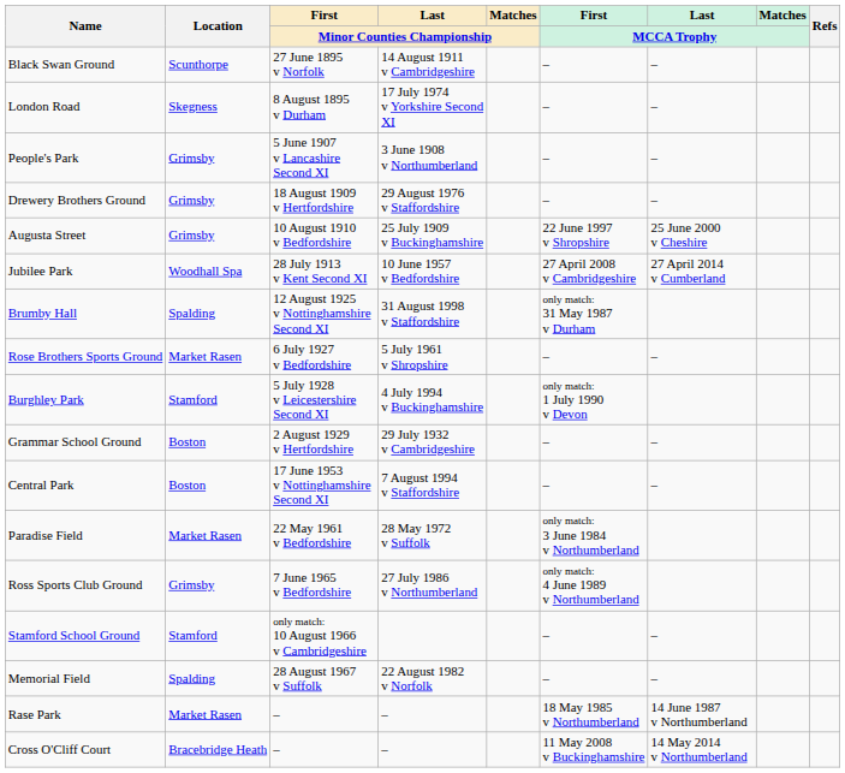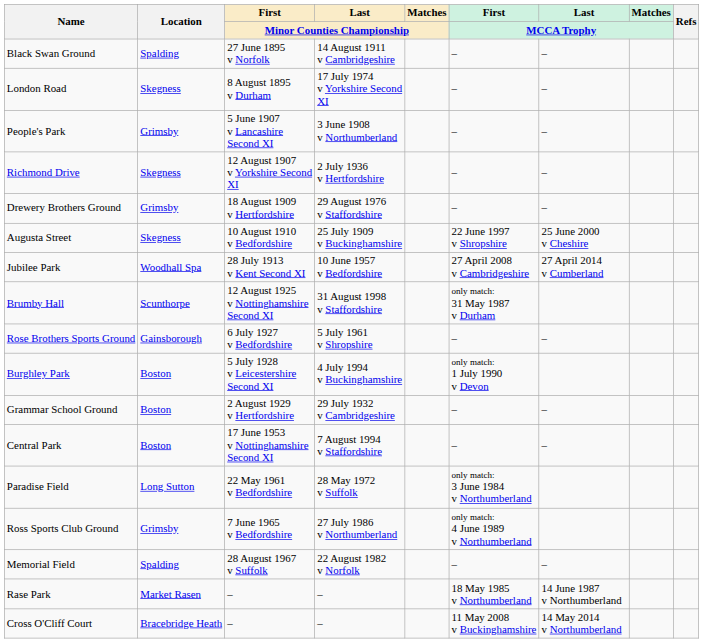Black Swan Ground | Location: Scunthorpe -> Spalding
+ row: Richmond Drive | Skegness | 12 August 1907 v Yorkshire Second XI | 2 July 1936 v Hertfordshire | – | –
Augusta Street | Location: Grimsby -> Skegness
Brumby Hall | Location: Spalding -> Scunthorpe
Rose Brothers Sports Ground | Location: Market Rasen -> Gainsborough
Burghley Park | Location: Stamford -> Boston
Paradise Field | Location: Market Rasen -> Long Sutton
- row: Stamford School Ground | Stamford | only match: 10 August 1966 v Cambridgeshire | – | –
